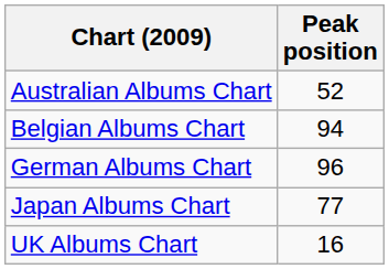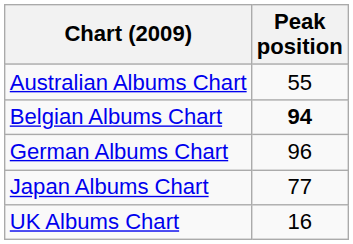Australian Albums Chart | Peak position: 52 -> 55
Belgian Albums Chart | Peak position: normal -> bold
